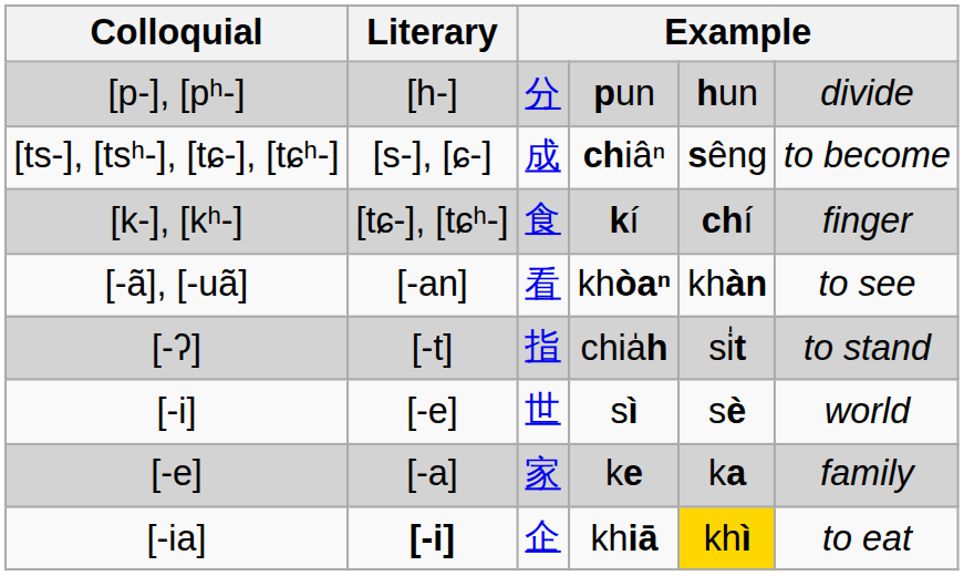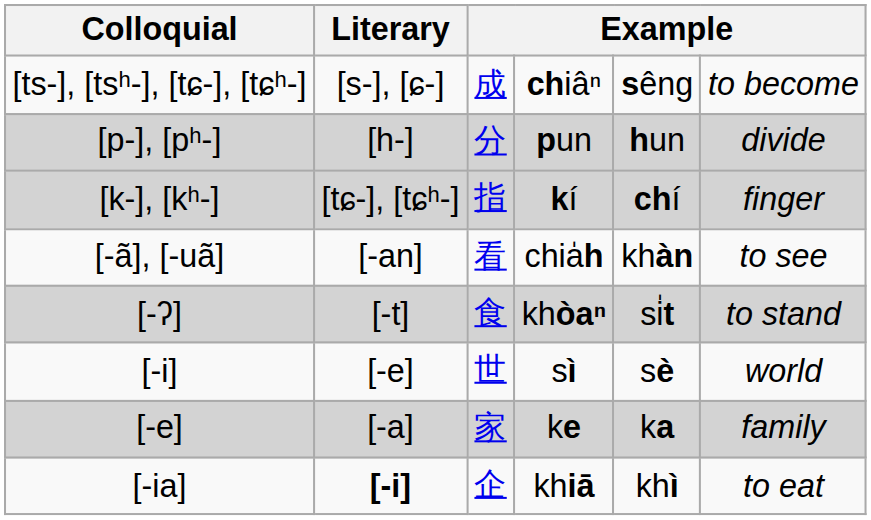rows swapped: [p-], [pʰ-] <-> [ts-], [tsʰ-], [tɕ-], [tɕʰ-]
[k-], [kʰ-] | column 3: 食 -> 指
[-ã], [-uã] | column 4: khòaⁿ -> chia̍h
[-ʔ] | column 3: 指 -> 食
[-ʔ] | column 4: chia̍h -> khòaⁿ
[-ia] | column 5: gold background -> no background
